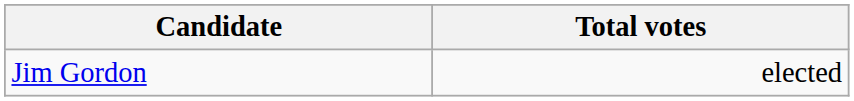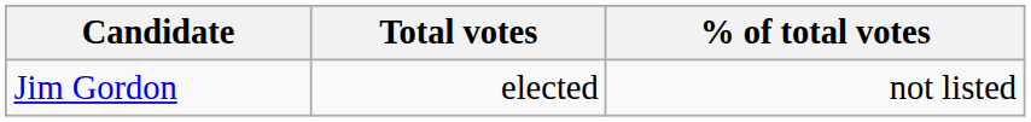+ column: % of total votes | not listed
